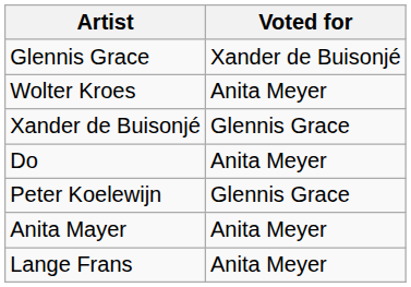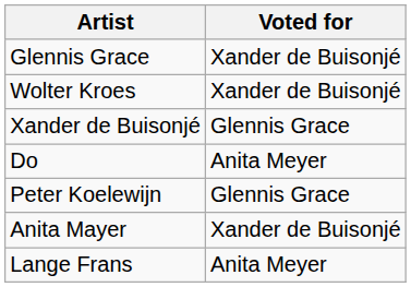Wolter Kroes | Voted for: Anita Meyer -> Xander de Buisonjé
Anita Mayer | Voted for: Anita Meyer -> Xander de Buisonjé
